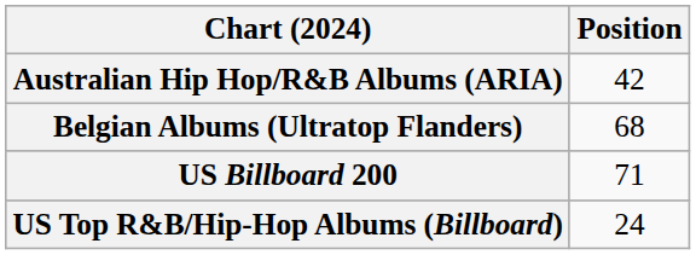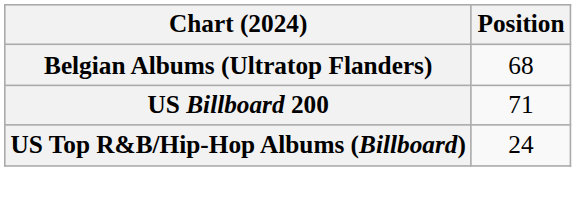- row: Australian Hip Hop/R&B Albums (ARIA) | 42
